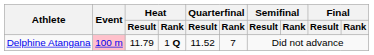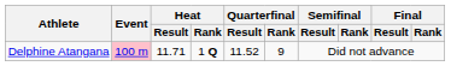Delphine Atangana | Heat / Result: 11.79 -> 11.71
Delphine Atangana | Quarterfinal / Rank: 7 -> 9
